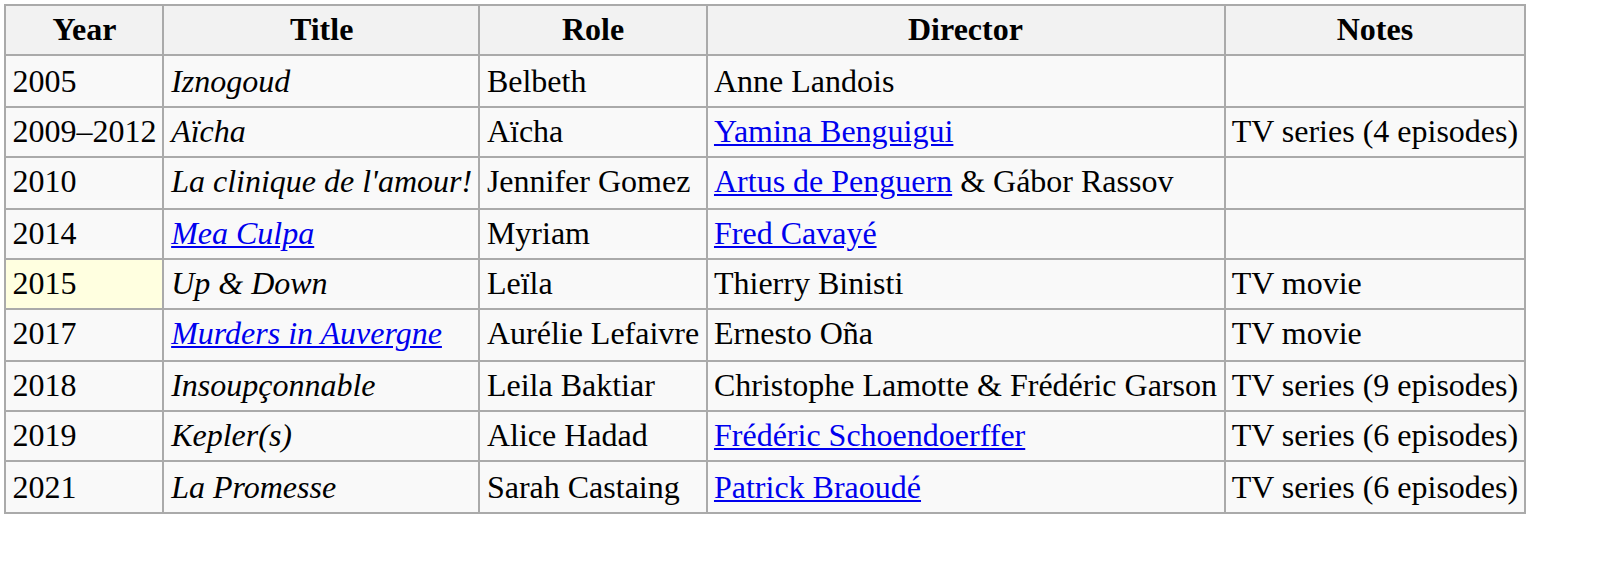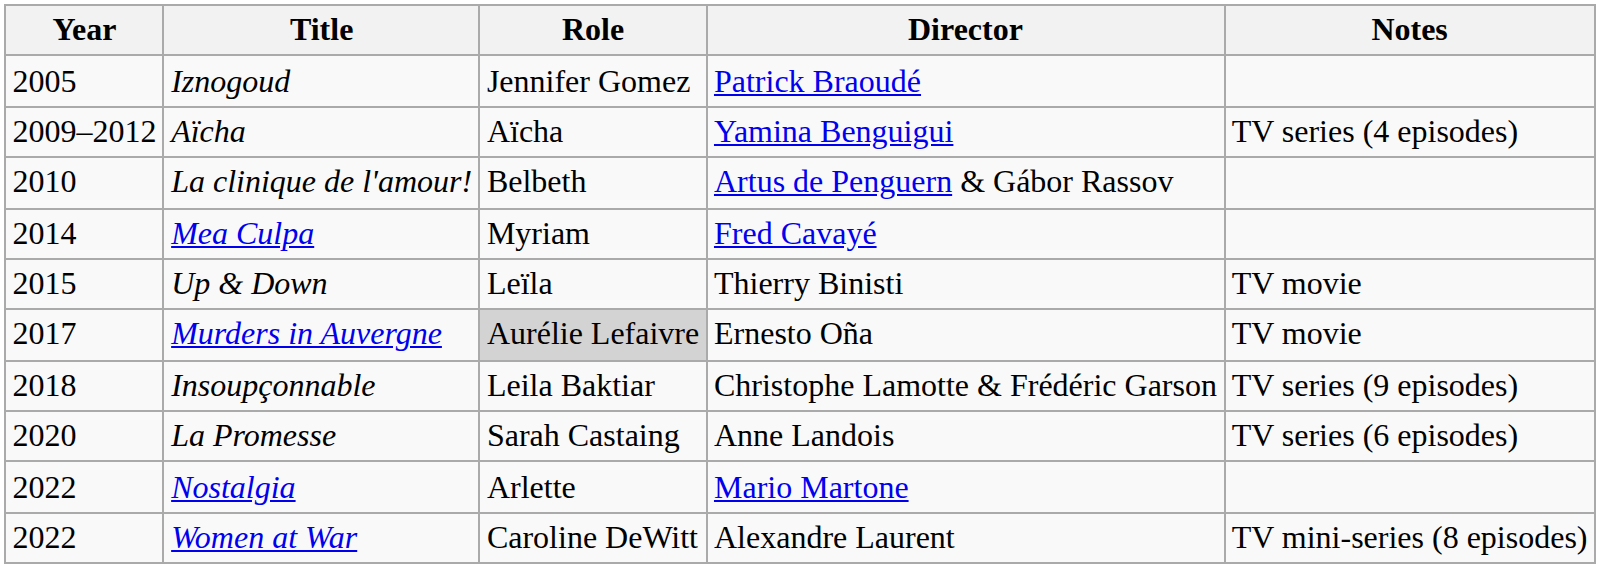Iznogoud | Role: Belbeth -> Jennifer Gomez
Iznogoud | Director: Anne Landois -> Patrick Braoudé
La clinique de l'amour! | Role: Jennifer Gomez -> Belbeth
Up & Down | Year: lightyellow background -> no background
Murders in Auvergne | Role: no background -> lightgrey background
- row: 2019 | Kepler(s) | Alice Hadad | Frédéric Schoendoerffer | TV series (6 episodes)
La Promesse | Year: 2021 -> 2020
La Promesse | Director: Patrick Braoudé -> Anne Landois
+ row: 2022 | Nostalgia | Arlette | Mario Martone
+ row: 2022 | Women at War | Caroline DeWitt | Alexandre Laurent | TV mini-series (8 episodes)
